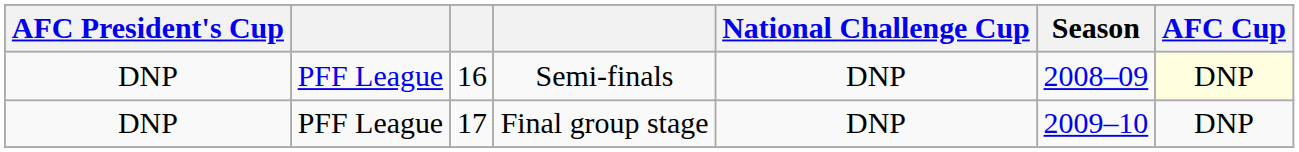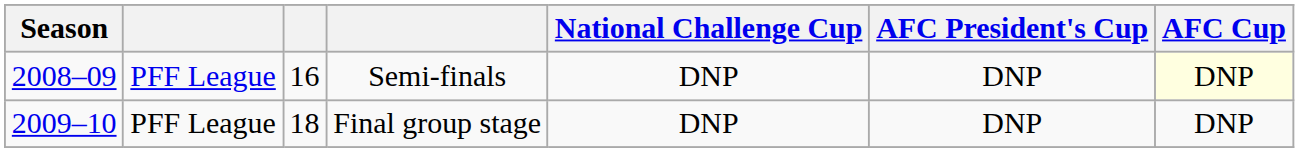columns swapped: Season <-> AFC President's Cup
Final group stage | column 3: 17 -> 18
